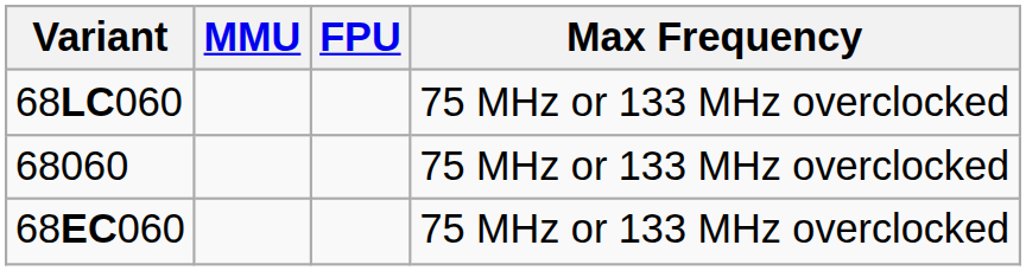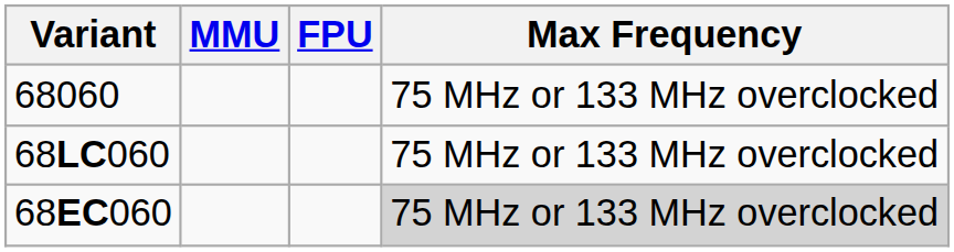rows swapped: 68060 <-> 68LC060
68EC060 | Max Frequency: no background -> lightgrey background
